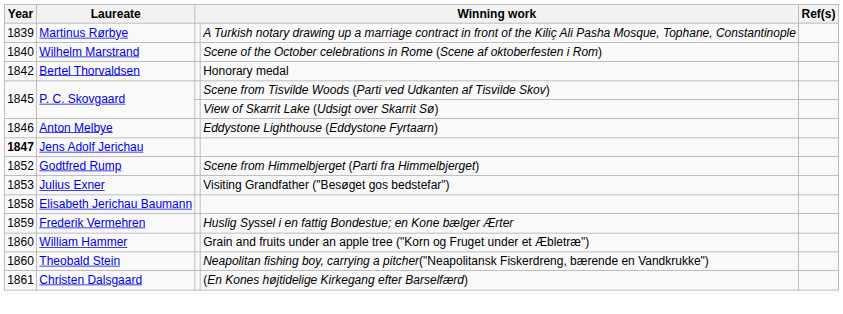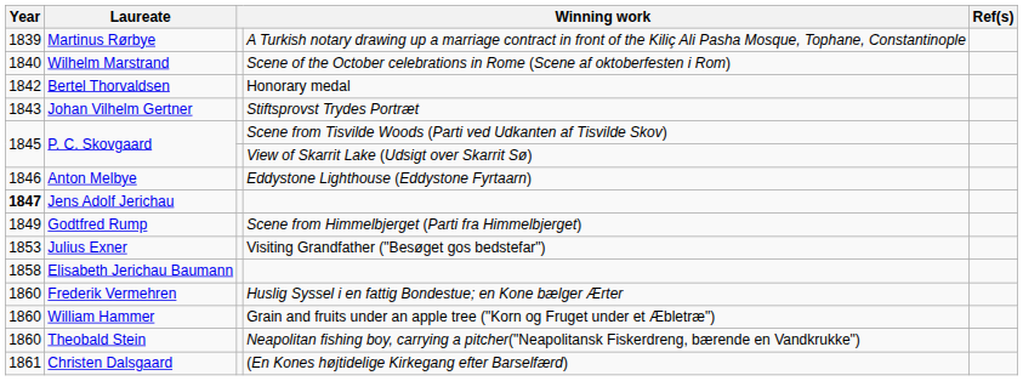+ row: 1843 | Johan Vilhelm Gertner | Stiftsprovst Trydes Portræt
Godtfred Rump | Year: 1852 -> 1849
Frederik Vermehren | Year: 1859 -> 1860
